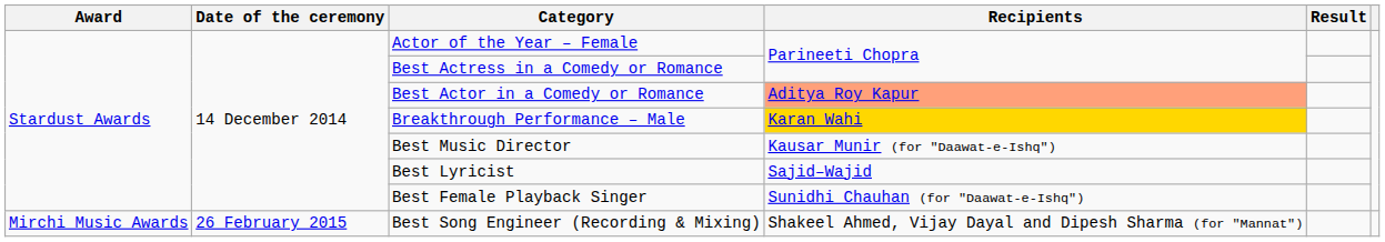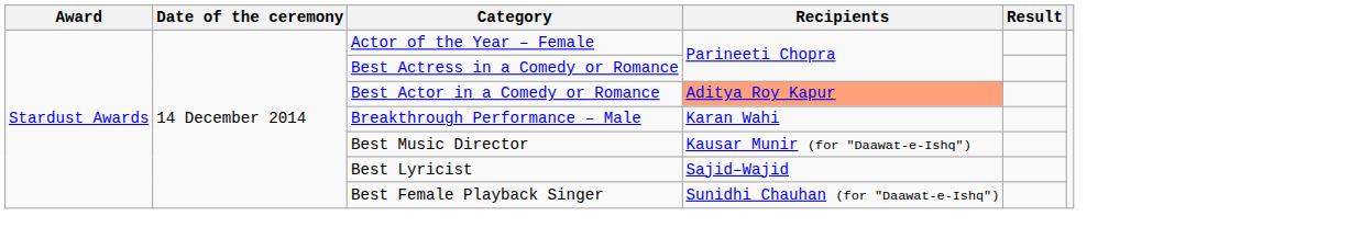Breakthrough Performance – Male | Recipients: gold background -> no background
- row: Mirchi Music Awards | 26 February 2015 | Best Song Engineer (Recording & Mixing) | Shakeel Ahmed, Vijay Dayal and Dipesh Sharma (for "Mannat")
